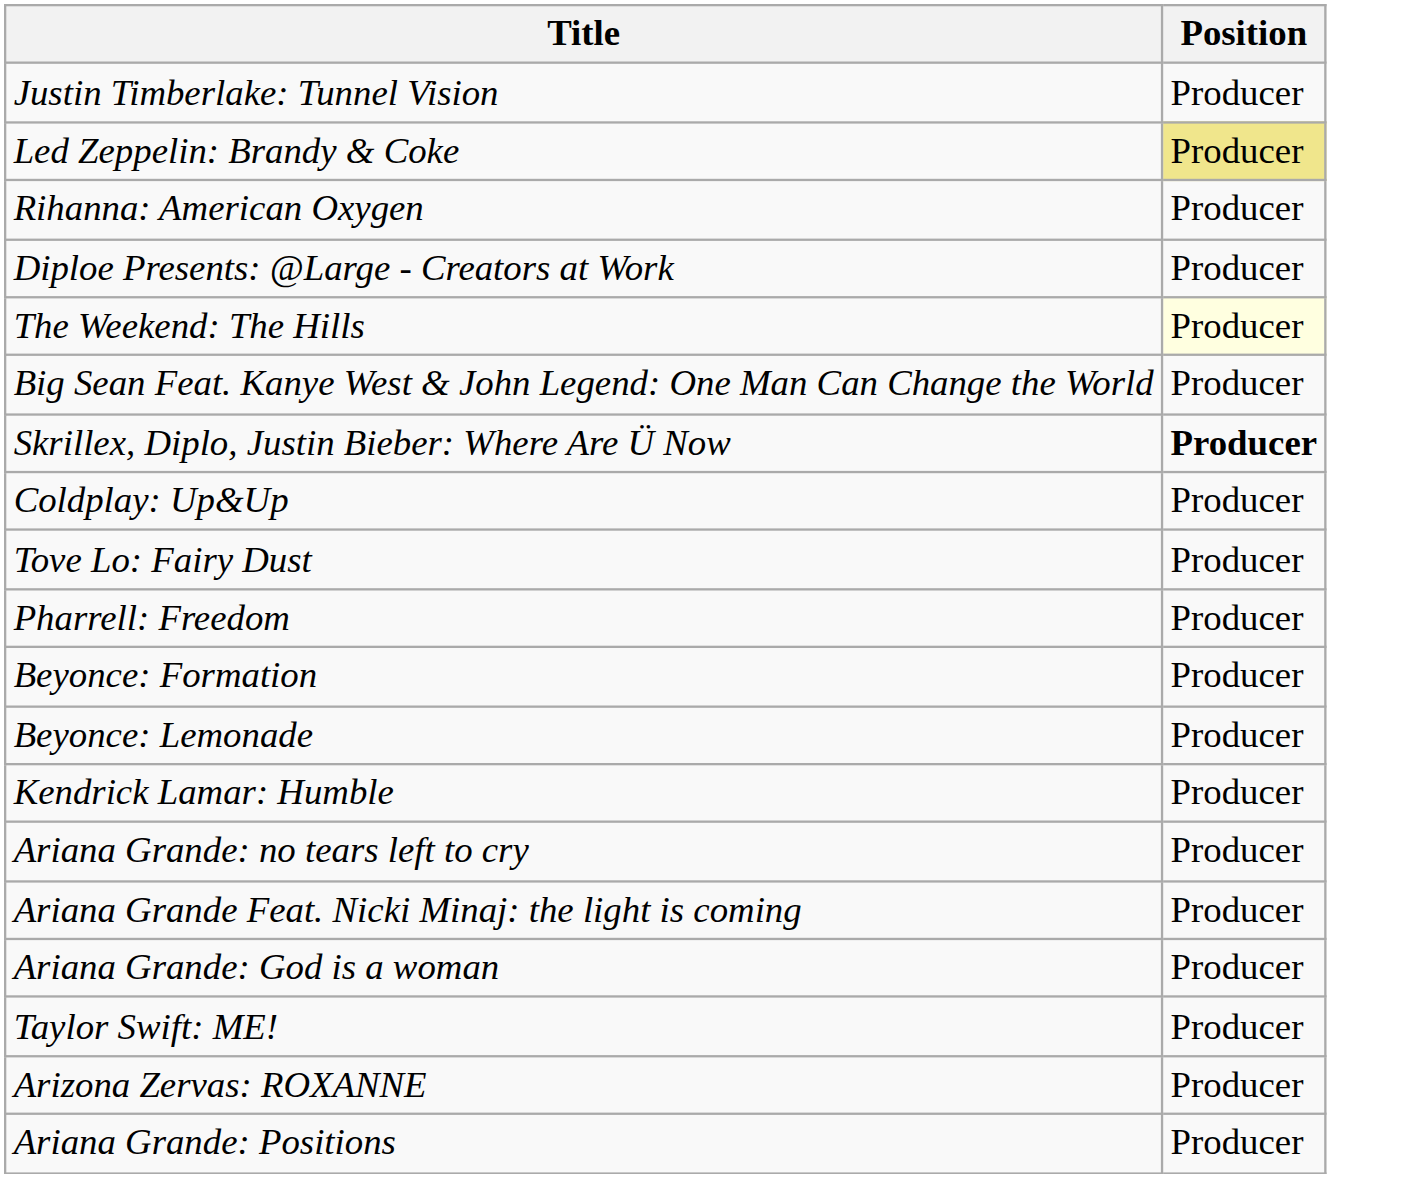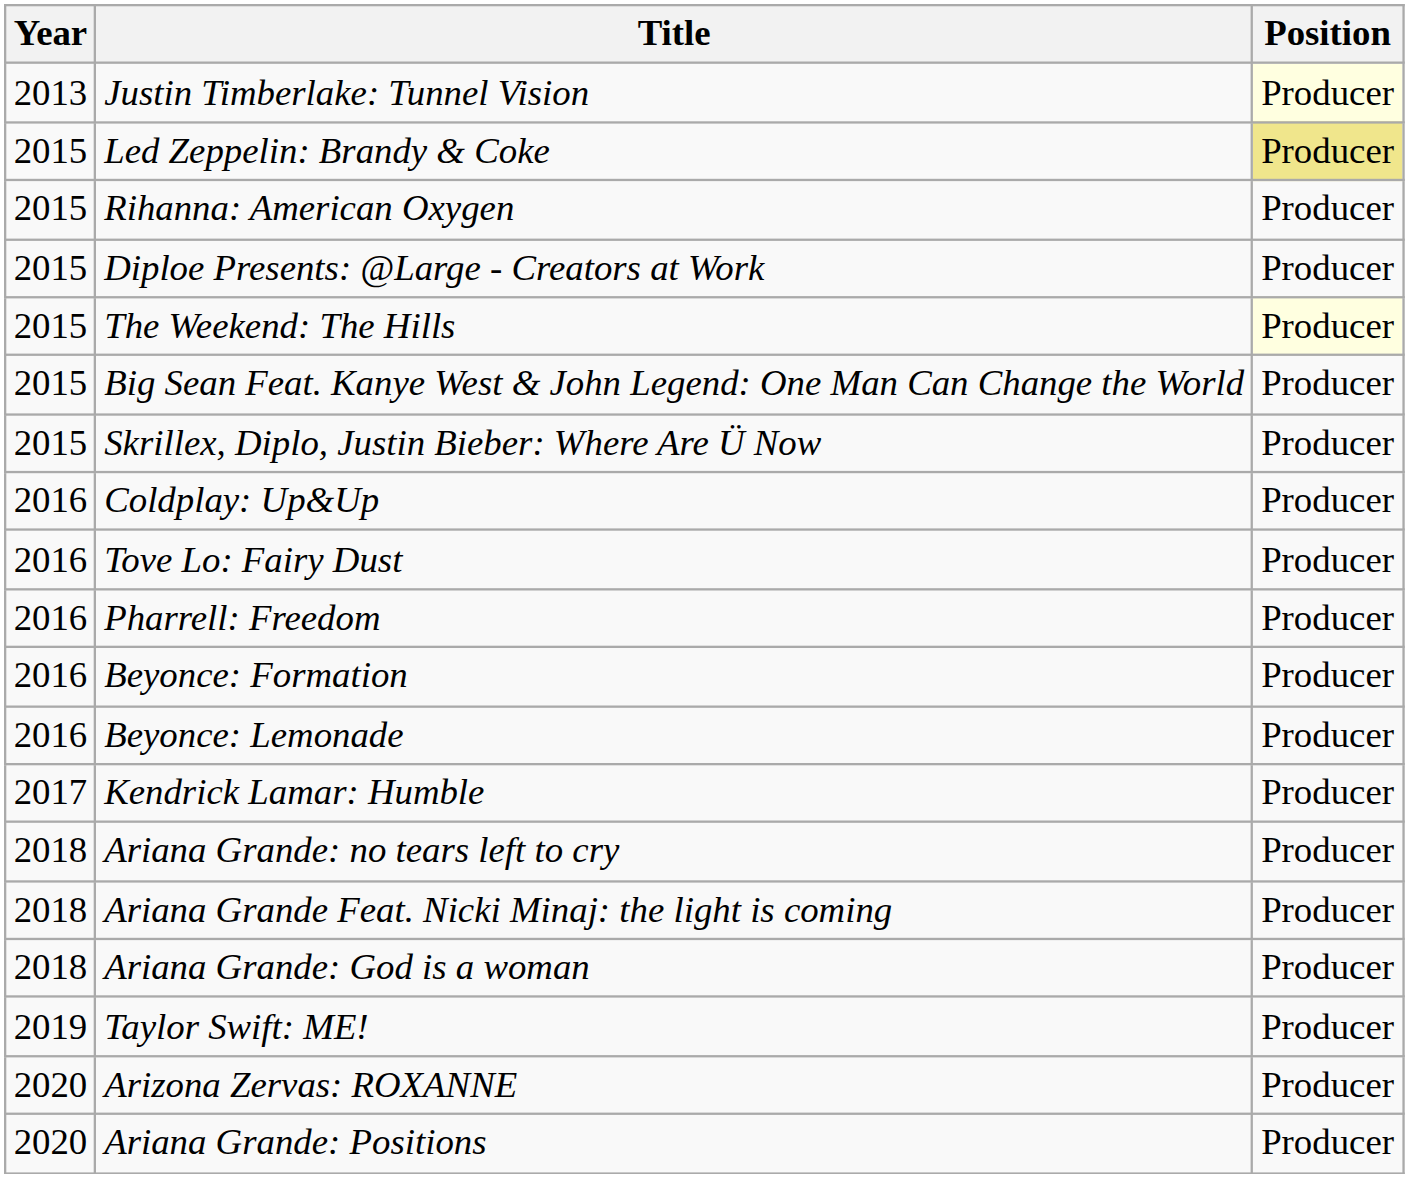+ column: Year | 2013 | 2015 | 2015 | 2015 | 2015 | 2015 | 2015 | 2016 | 2016 | 2016 | 2016 | 2016 | 2017 | 2018 | 2018 | 2018 | 2019 | 2020 | 2020
Justin Timberlake: Tunnel Vision | Position: no background -> lightyellow background
Skrillex, Diplo, Justin Bieber: Where Are Ü Now | Position: bold -> normal
